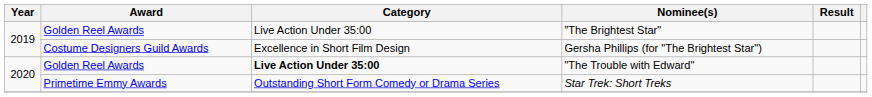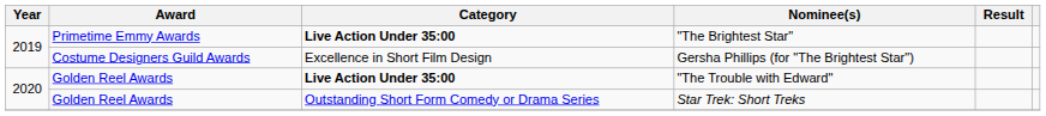"The Brightest Star" | Award: Golden Reel Awards -> Primetime Emmy Awards
"The Brightest Star" | Category: normal -> bold
Star Trek: Short Treks | Award: Primetime Emmy Awards -> Golden Reel Awards
